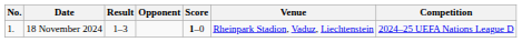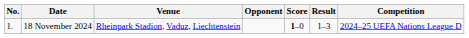columns swapped: Venue <-> Result
